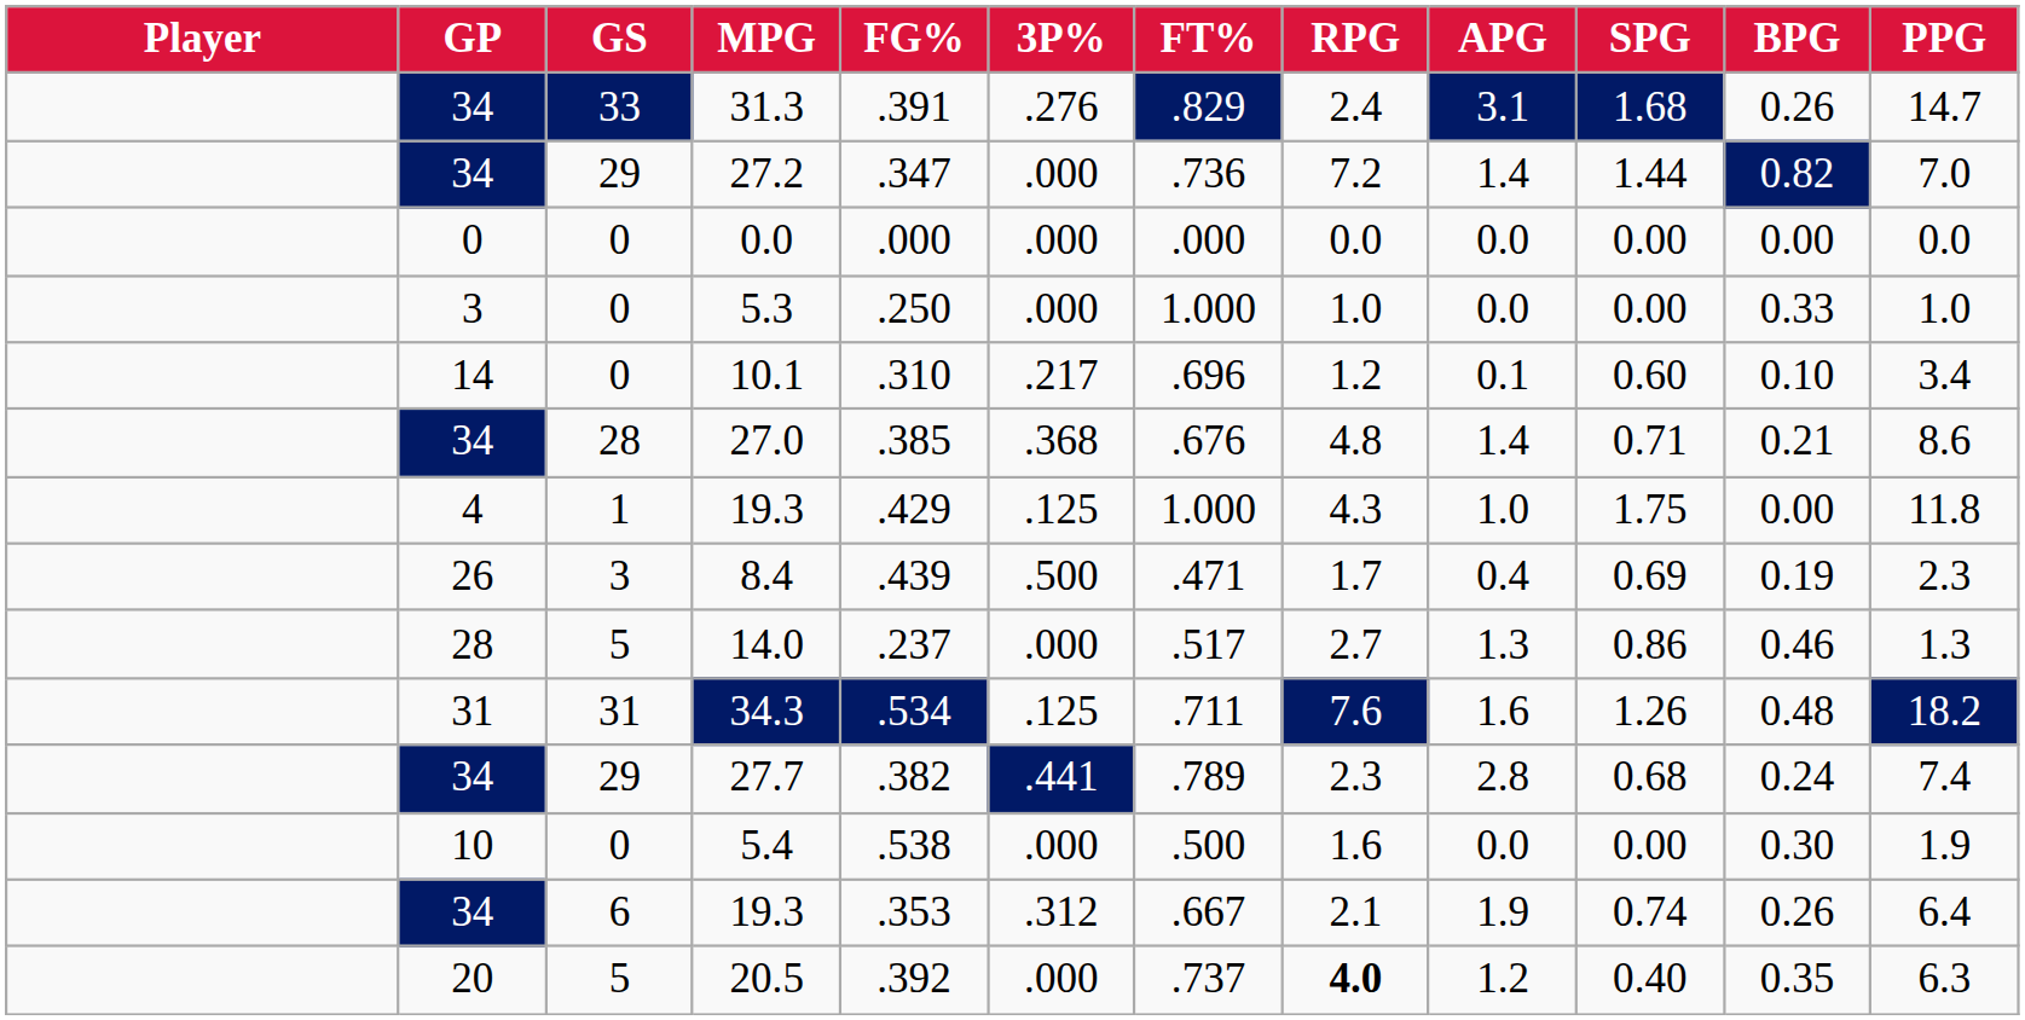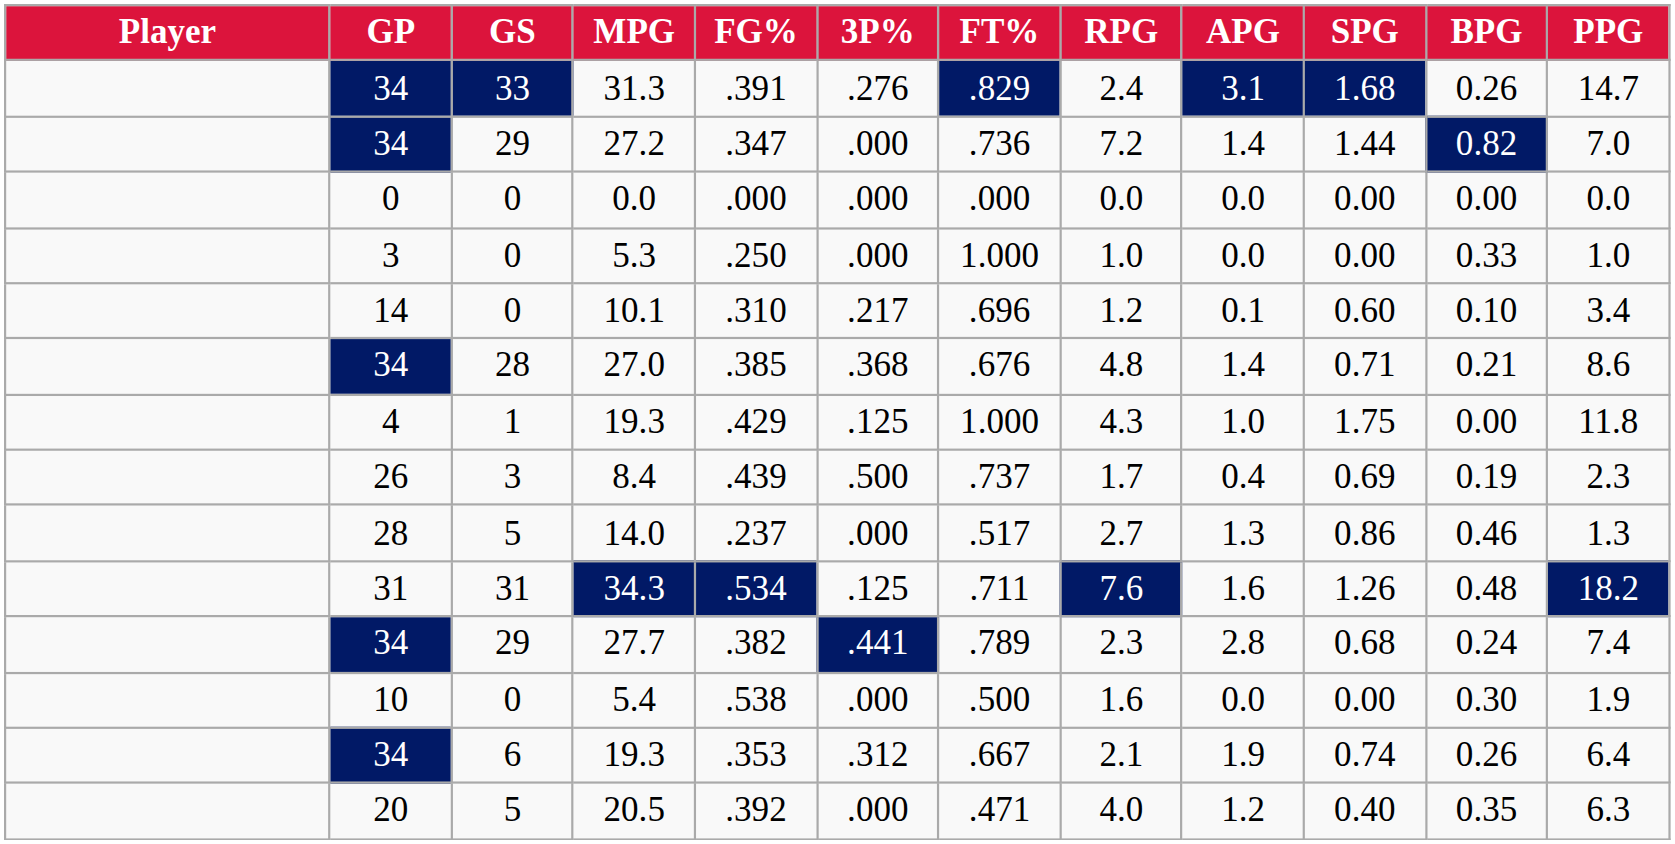8.4 | FT%: .471 -> .737
20.5 | FT%: .737 -> .471
20.5 | RPG: bold -> normal
